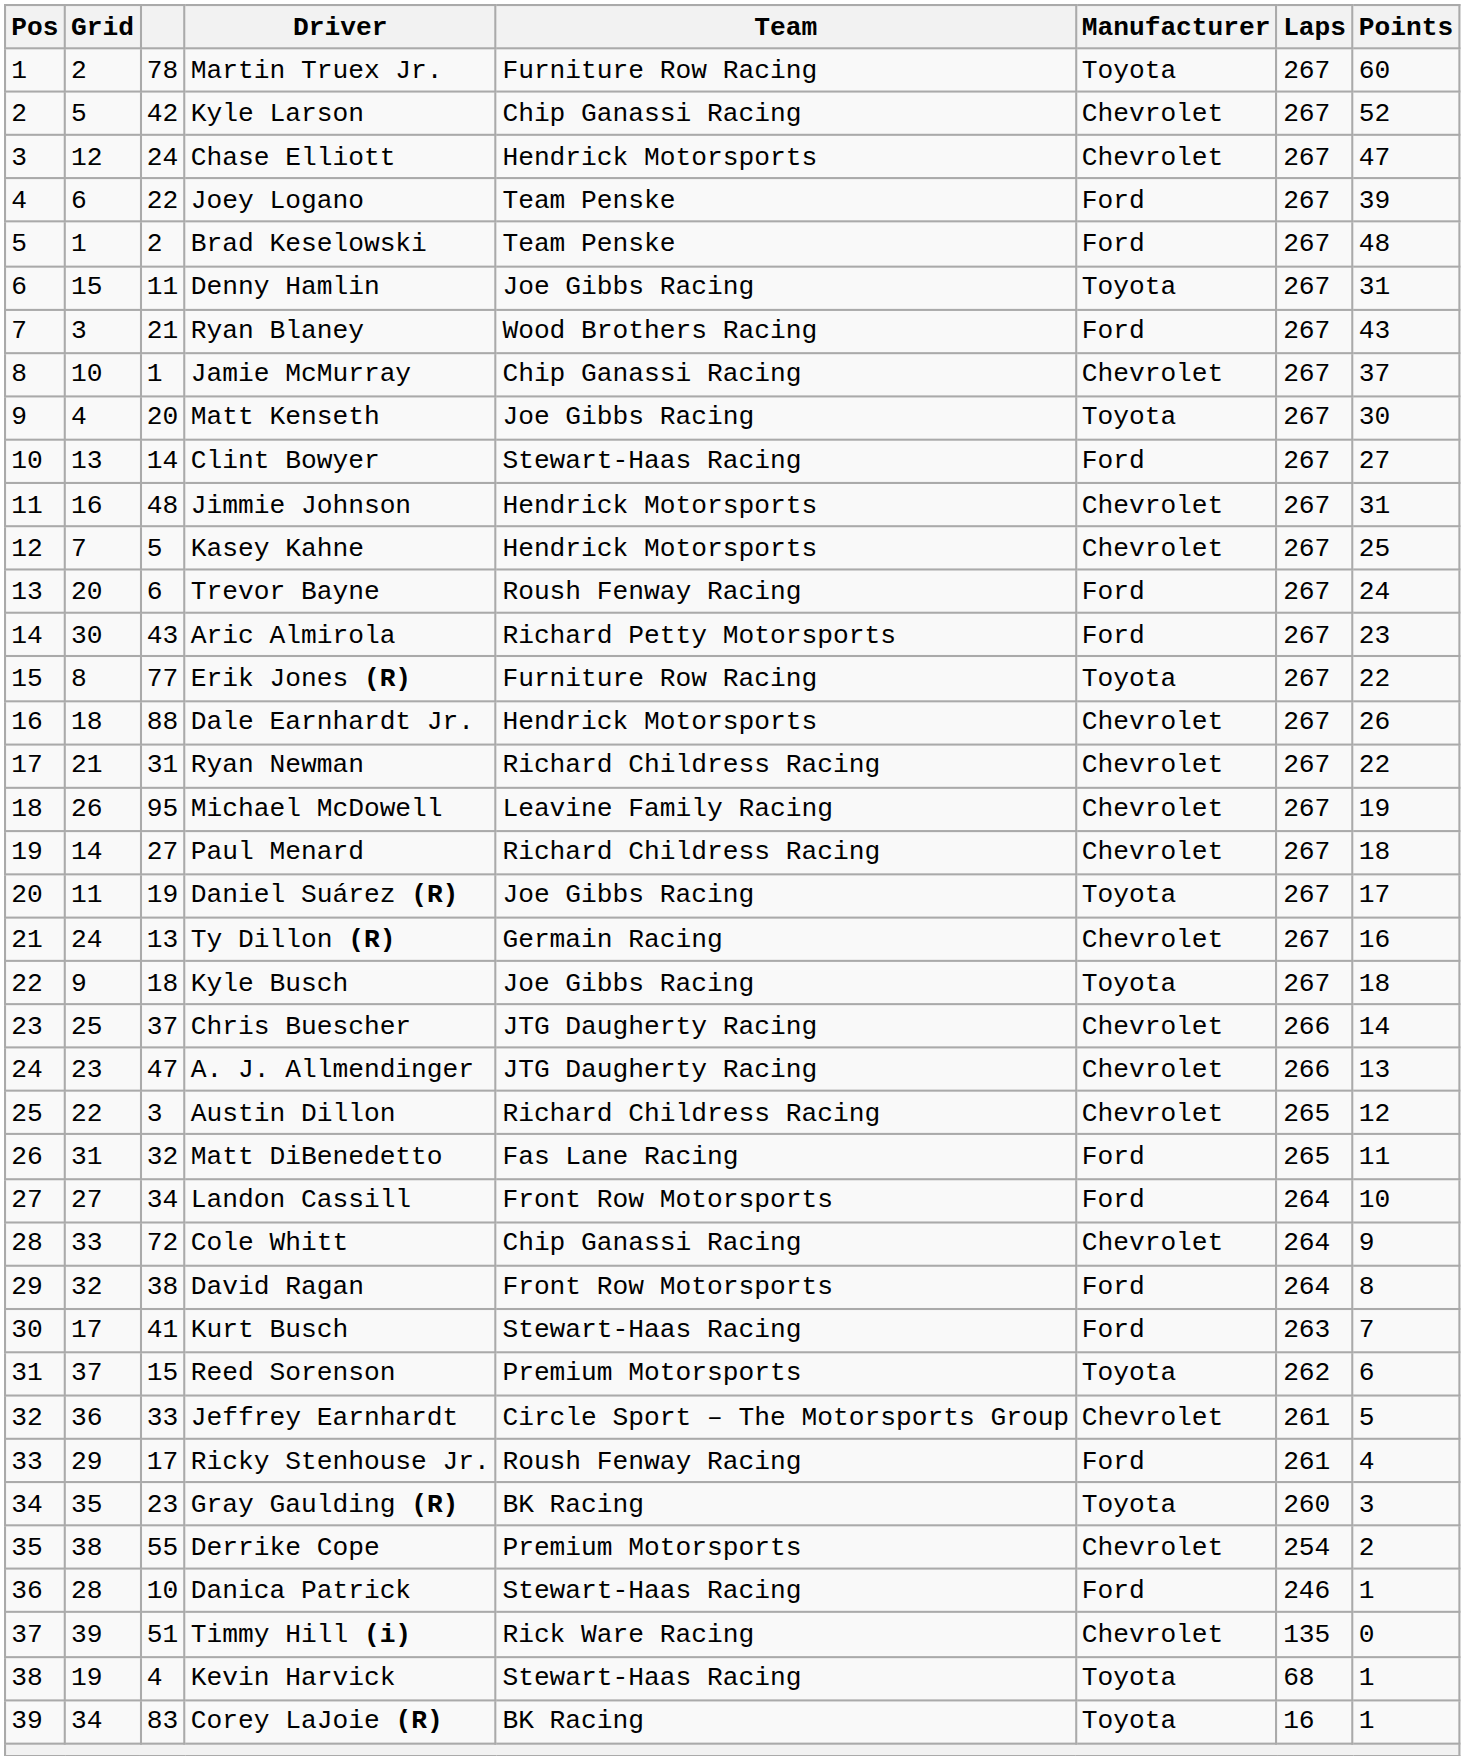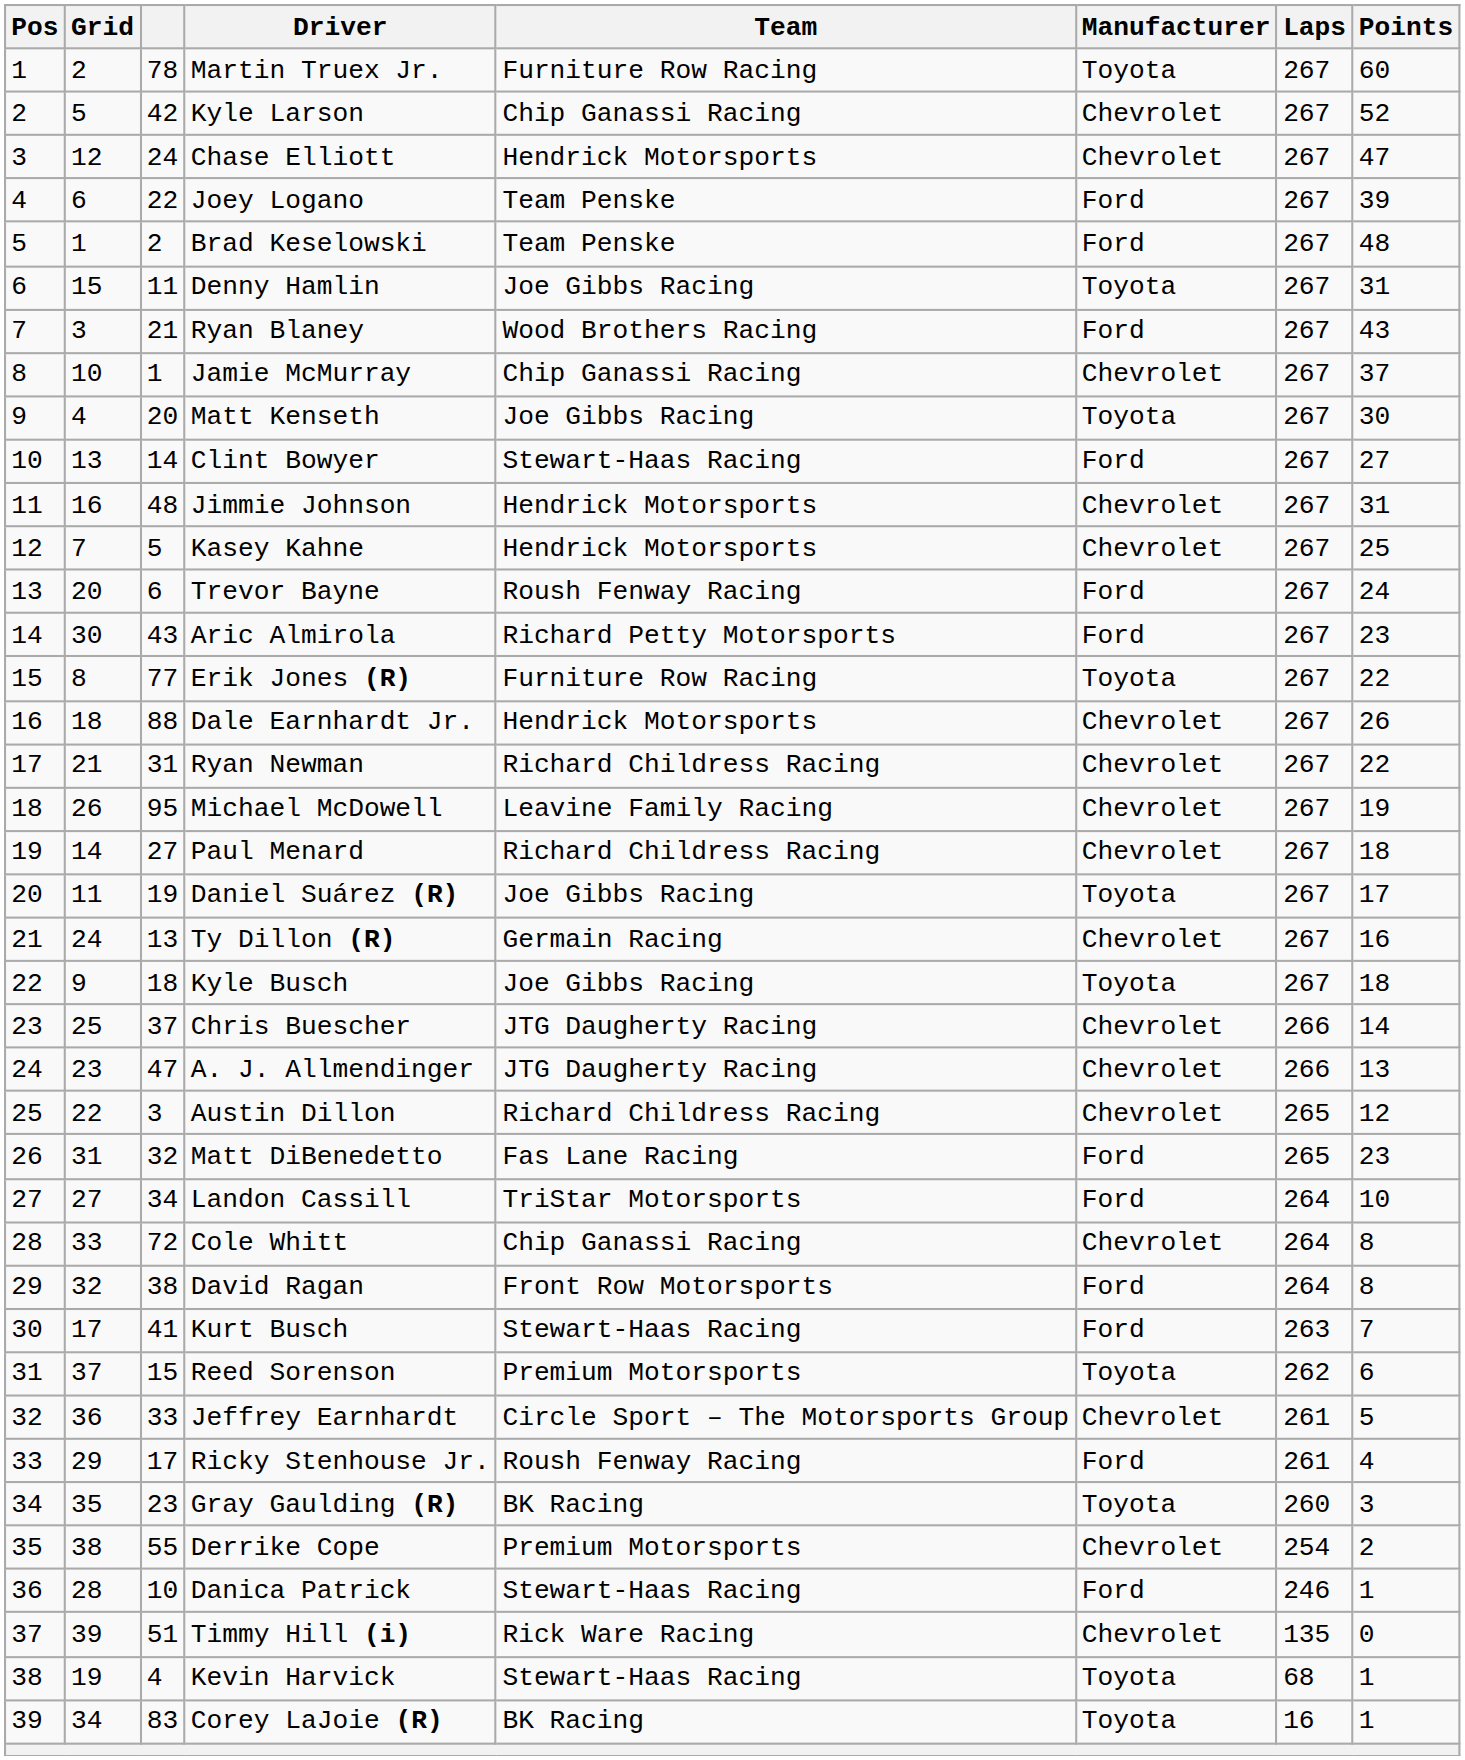Matt DiBenedetto | Points: 11 -> 23
Landon Cassill | Team: Front Row Motorsports -> TriStar Motorsports
Cole Whitt | Points: 9 -> 8
